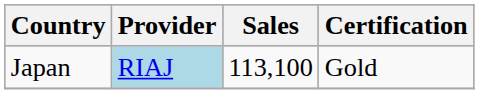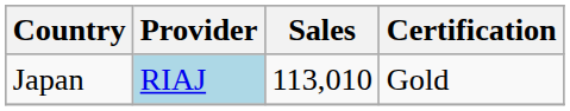Japan | Sales: 113,100 -> 113,010
